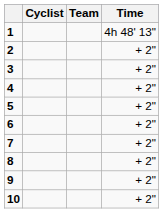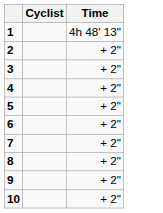- column: Team
